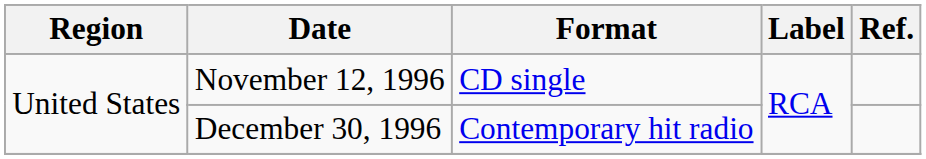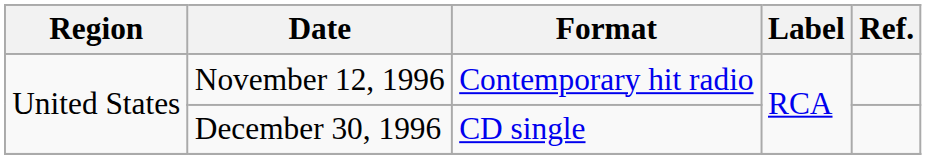November 12, 1996 | Format: CD single -> Contemporary hit radio
December 30, 1996 | Format: Contemporary hit radio -> CD single
